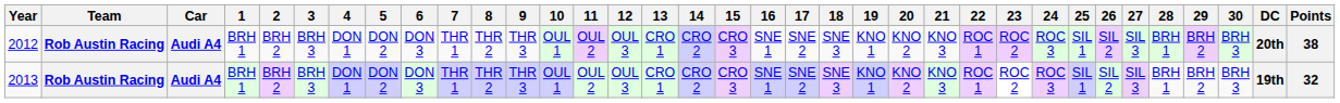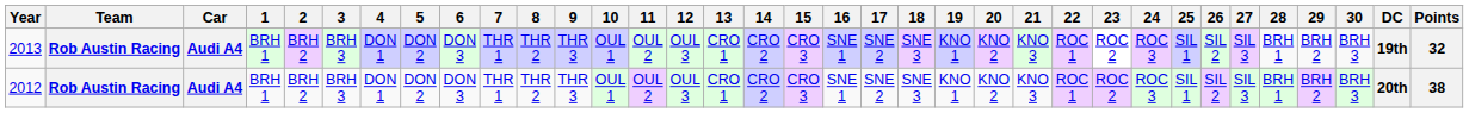rows swapped: 2012 <-> 2013
